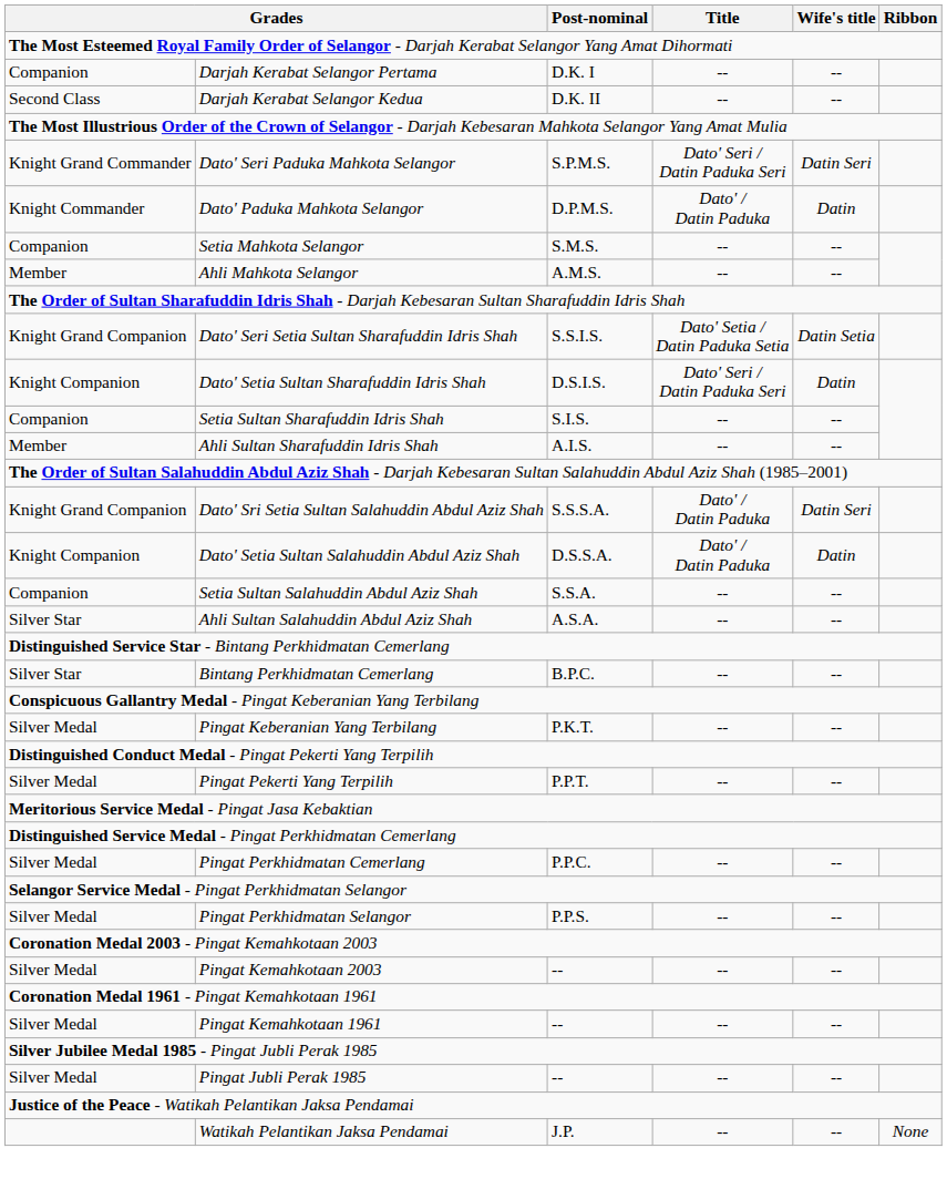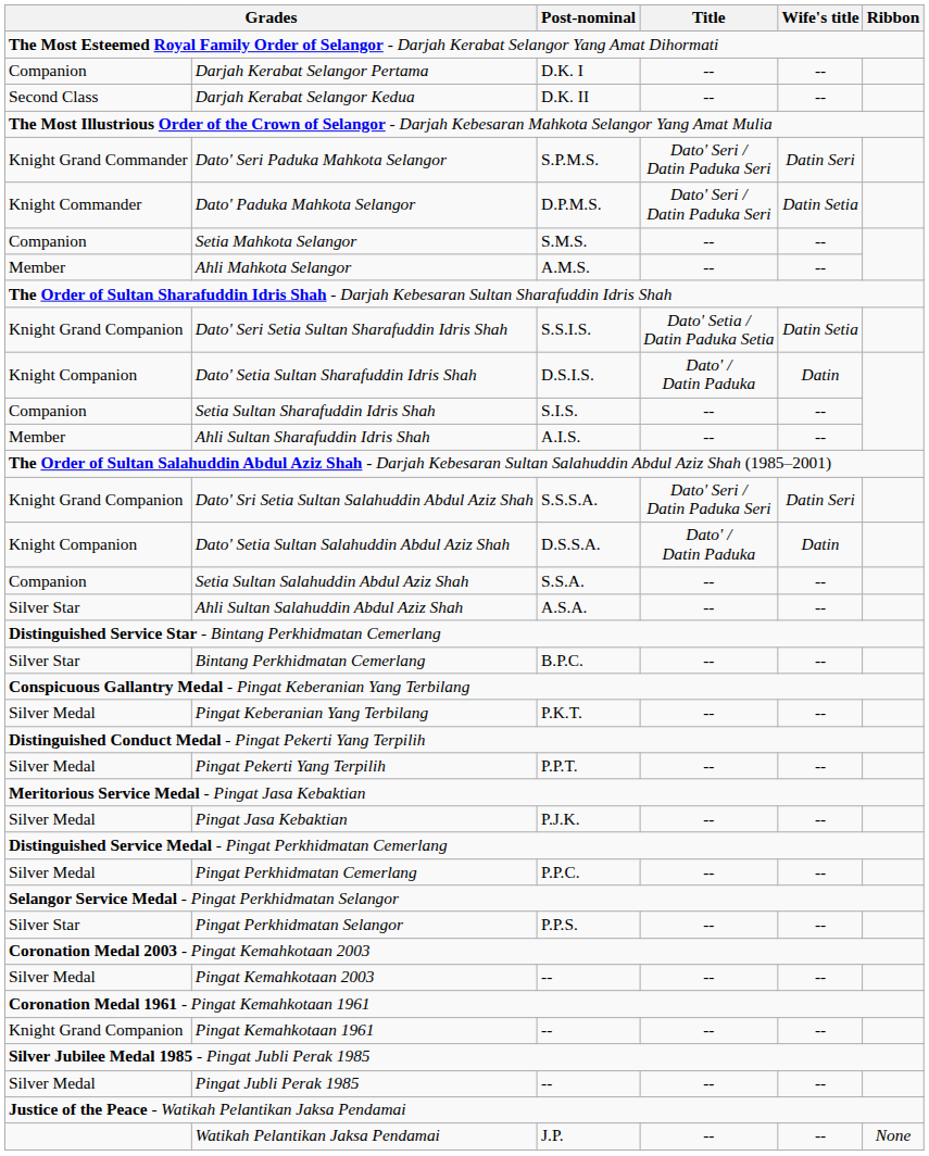Dato' Paduka Mahkota Selangor | Title: Dato' / Datin Paduka -> Dato' Seri / Datin Paduka Seri
Dato' Paduka Mahkota Selangor | Wife's title: Datin -> Datin Setia
Dato' Setia Sultan Sharafuddin Idris Shah | Title: Dato' Seri / Datin Paduka Seri -> Dato' / Datin Paduka
Dato' Sri Setia Sultan Salahuddin Abdul Aziz Shah | Title: Dato' / Datin Paduka -> Dato' Seri / Datin Paduka Seri
+ row: Silver Medal | Pingat Jasa Kebaktian | P.J.K. | -- | --
Pingat Perkhidmatan Selangor | column 1: Silver Medal -> Silver Star
Pingat Kemahkotaan 1961 | column 1: Silver Medal -> Knight Grand Companion
